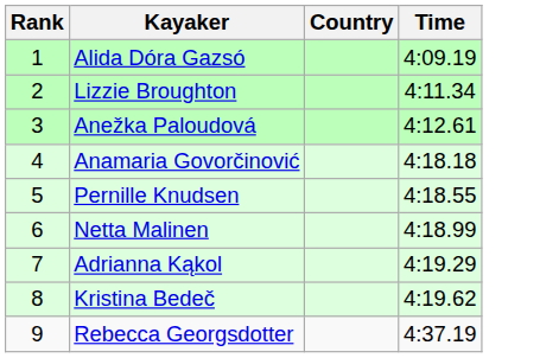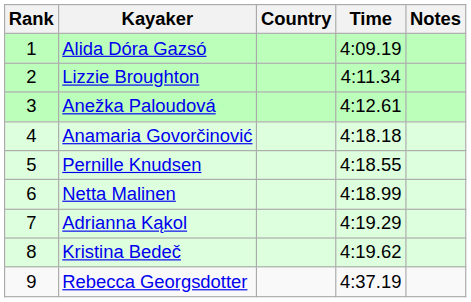+ column: Notes
